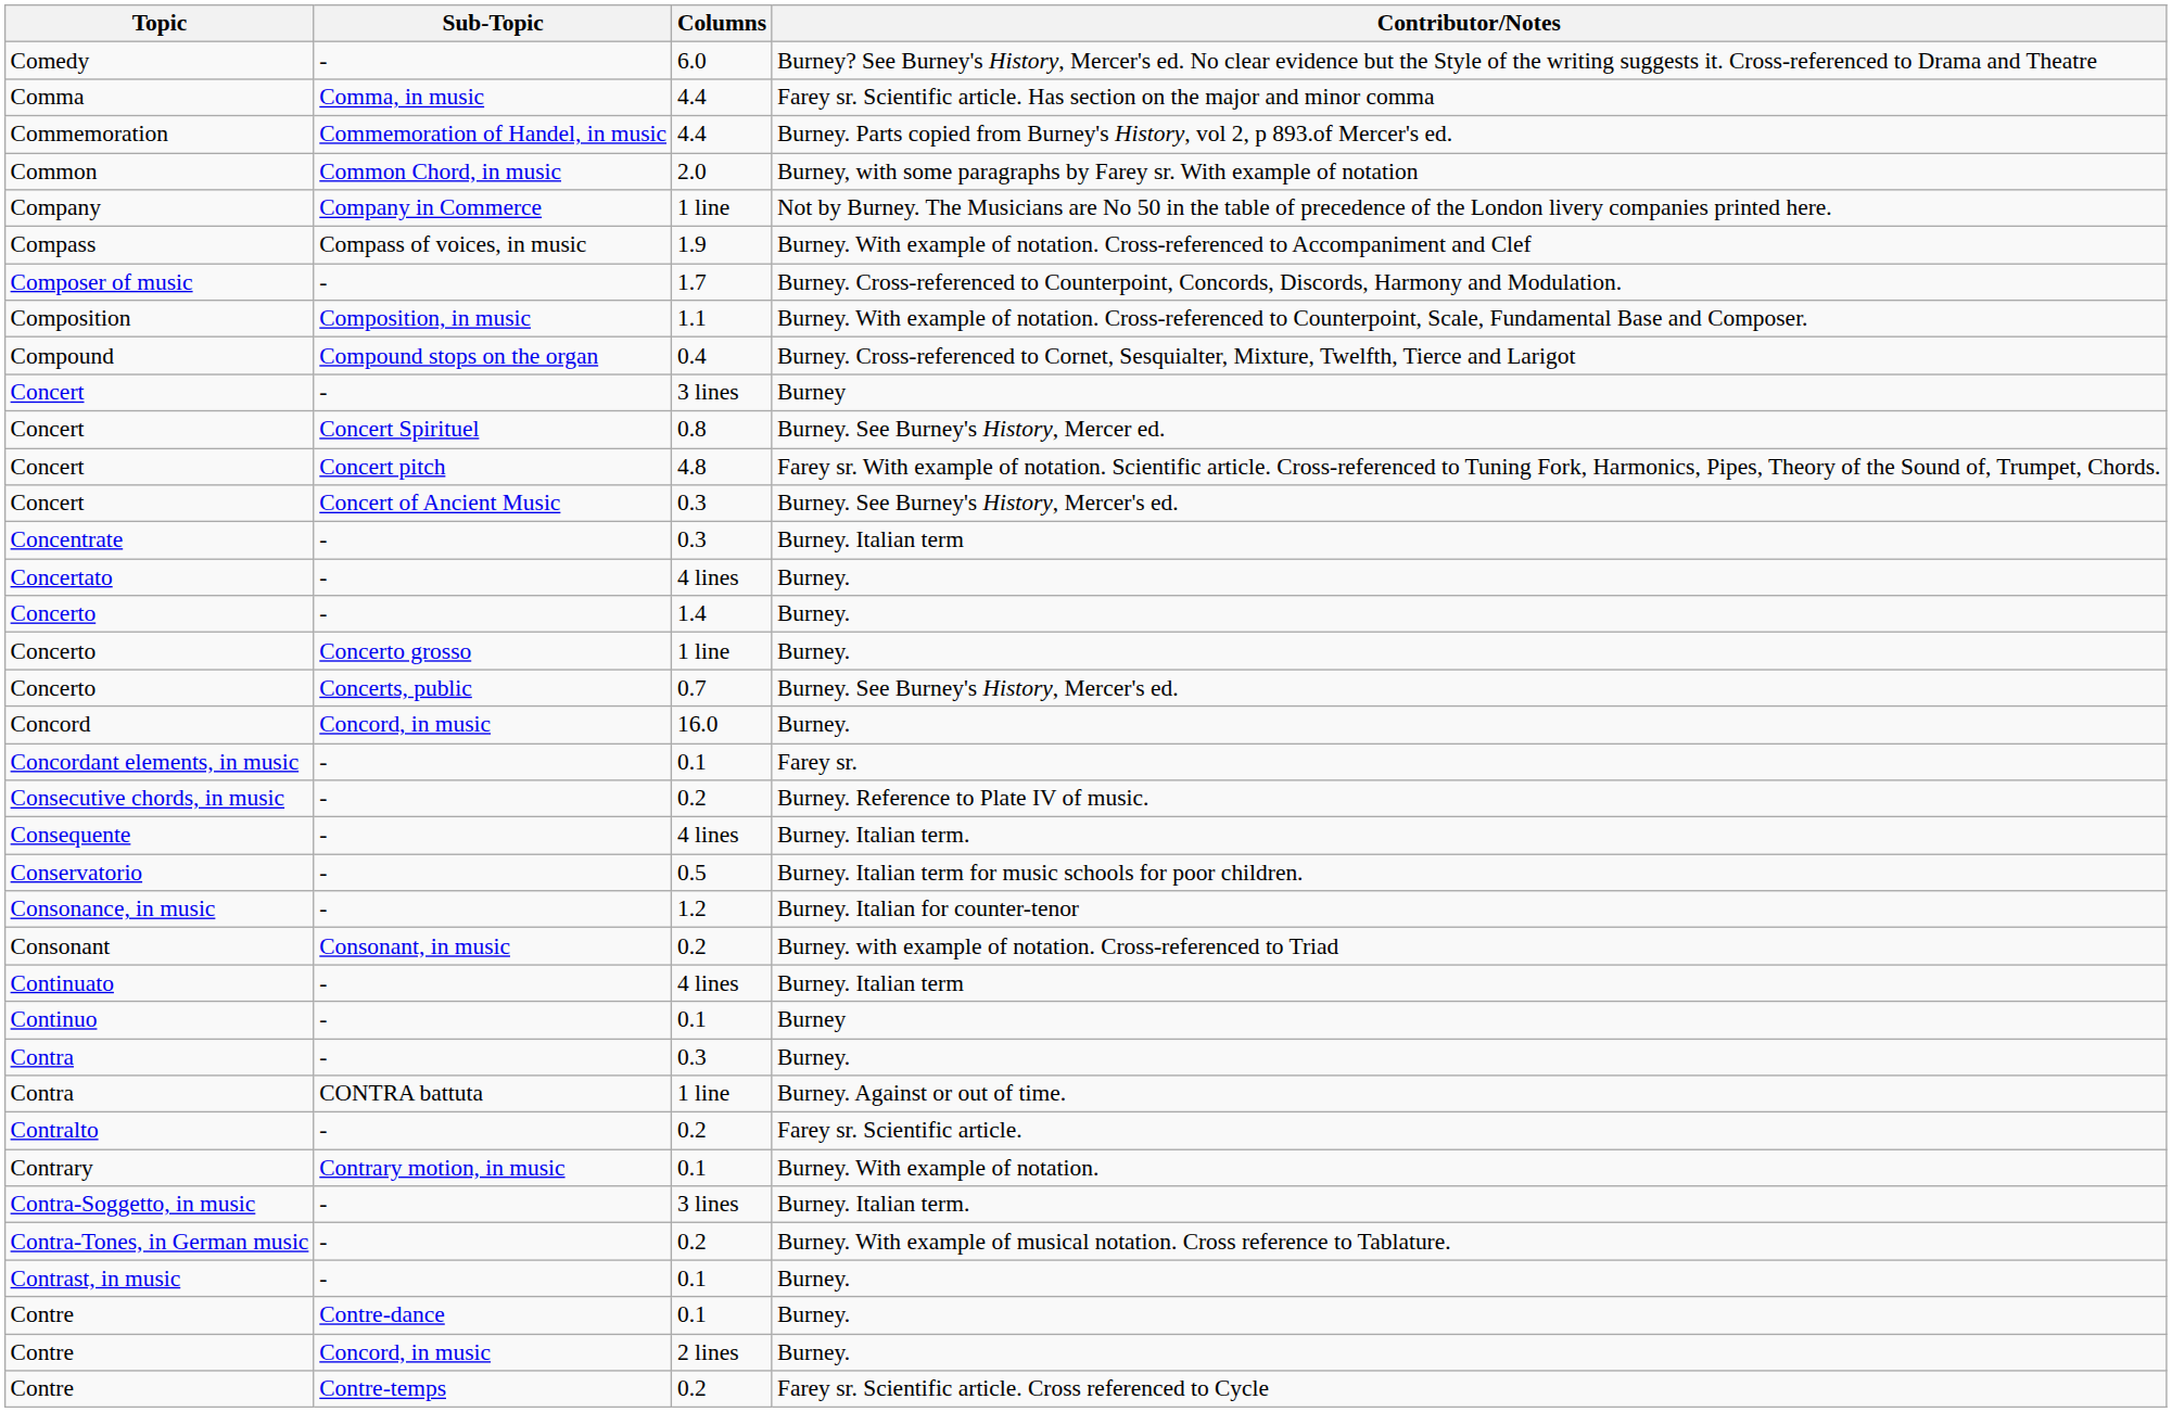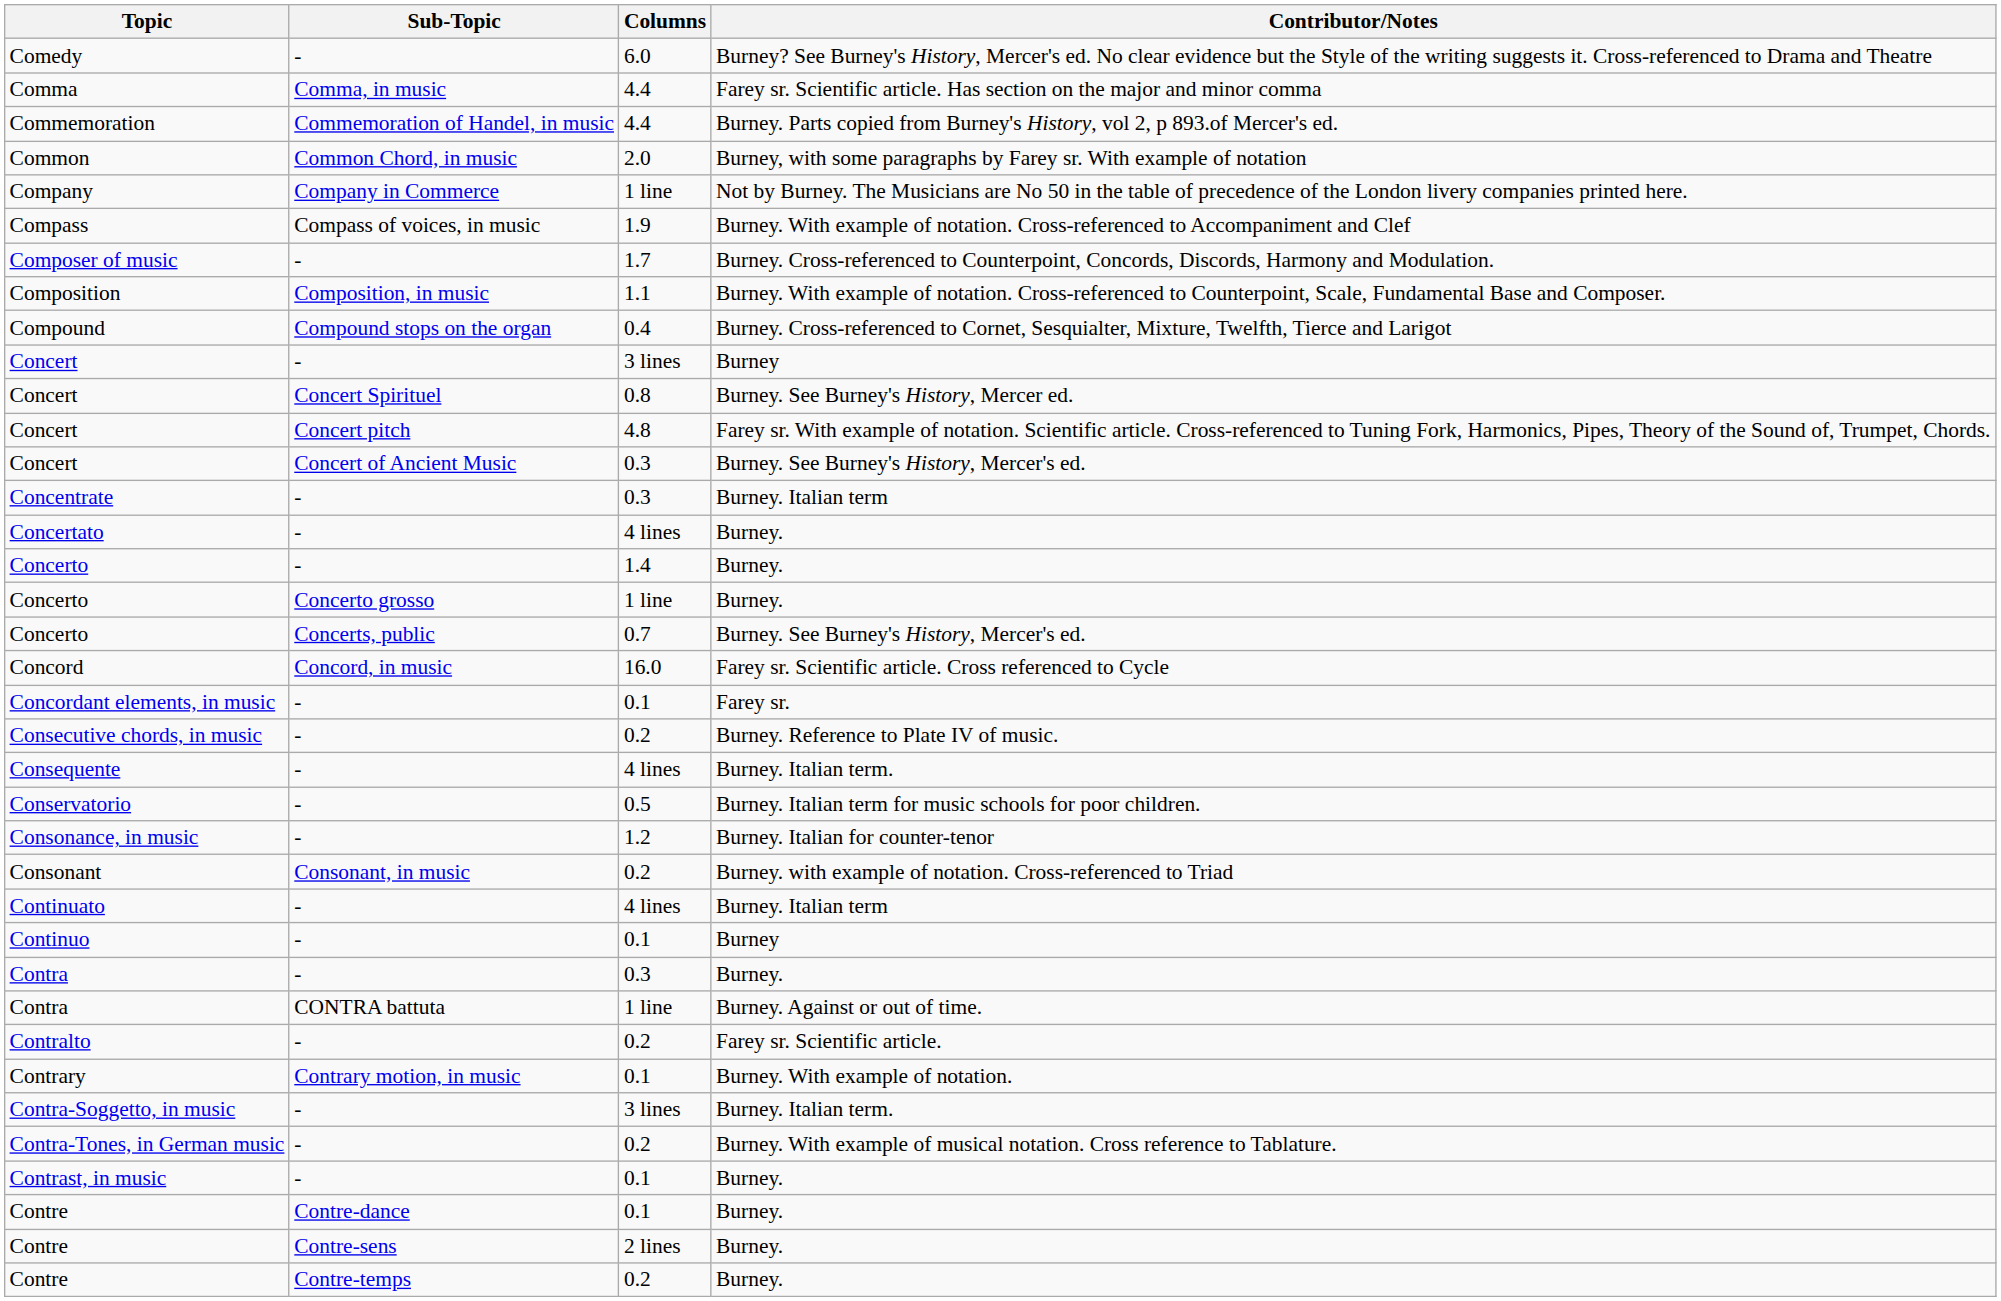Concord | Contributor/Notes: Burney. -> Farey sr. Scientific article. Cross referenced to Cycle
Contre / 2 lines | Sub-Topic: Concord, in music -> Contre-sens
Contre / 0.2 | Contributor/Notes: Farey sr. Scientific article. Cross referenced to Cycle -> Burney.
